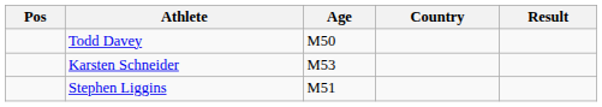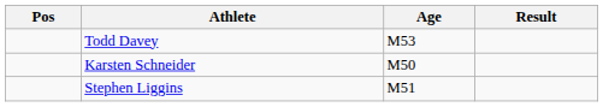- column: Country
Todd Davey | Age: M50 -> M53
Karsten Schneider | Age: M53 -> M50
